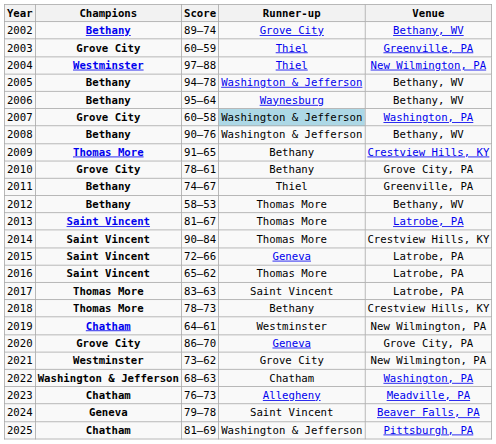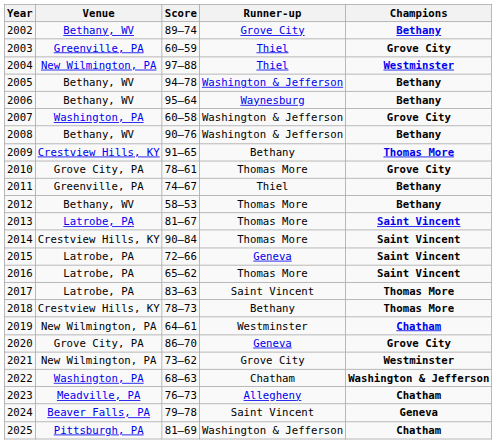columns swapped: Champions <-> Venue
2007 | Runner-up: lightblue background -> no background
2010 | Runner-up: Bethany -> Thomas More
